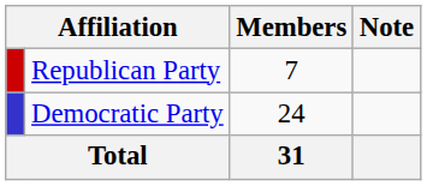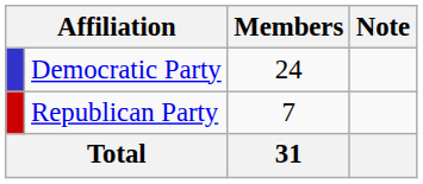rows swapped: Democratic Party <-> Republican Party
